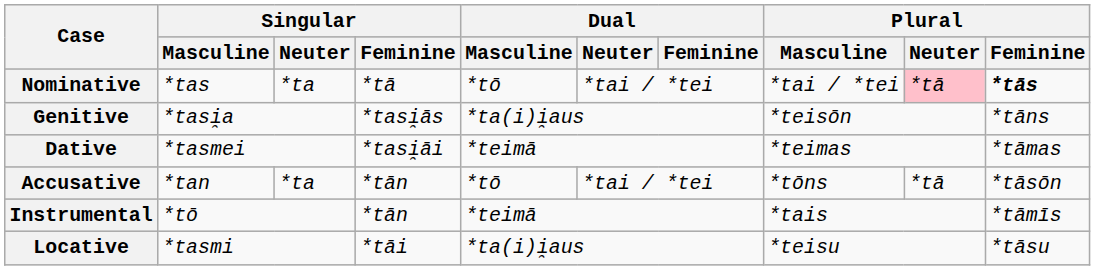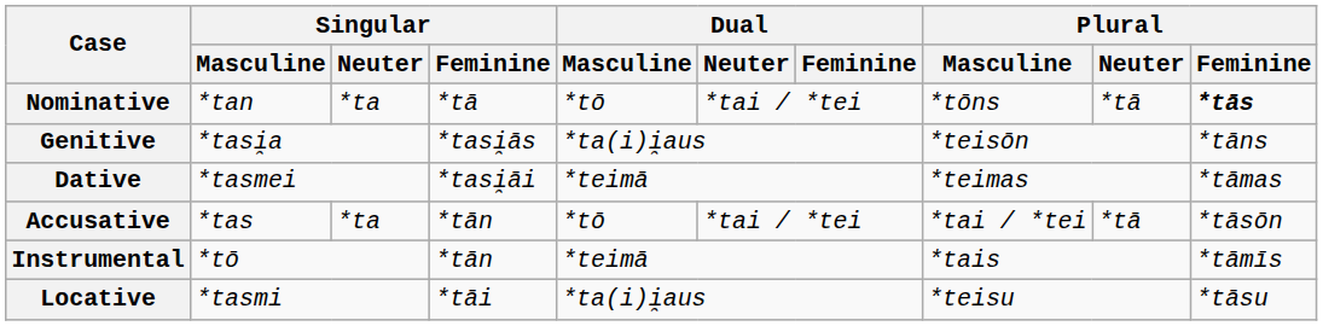Nominative | Singular / Masculine: *tas -> *tan
Nominative | Plural / Masculine: *tai / *tei -> *tōns
Nominative | Plural / Neuter: pink background -> no background
Accusative | Singular / Masculine: *tan -> *tas
Accusative | Plural / Masculine: *tōns -> *tai / *tei
